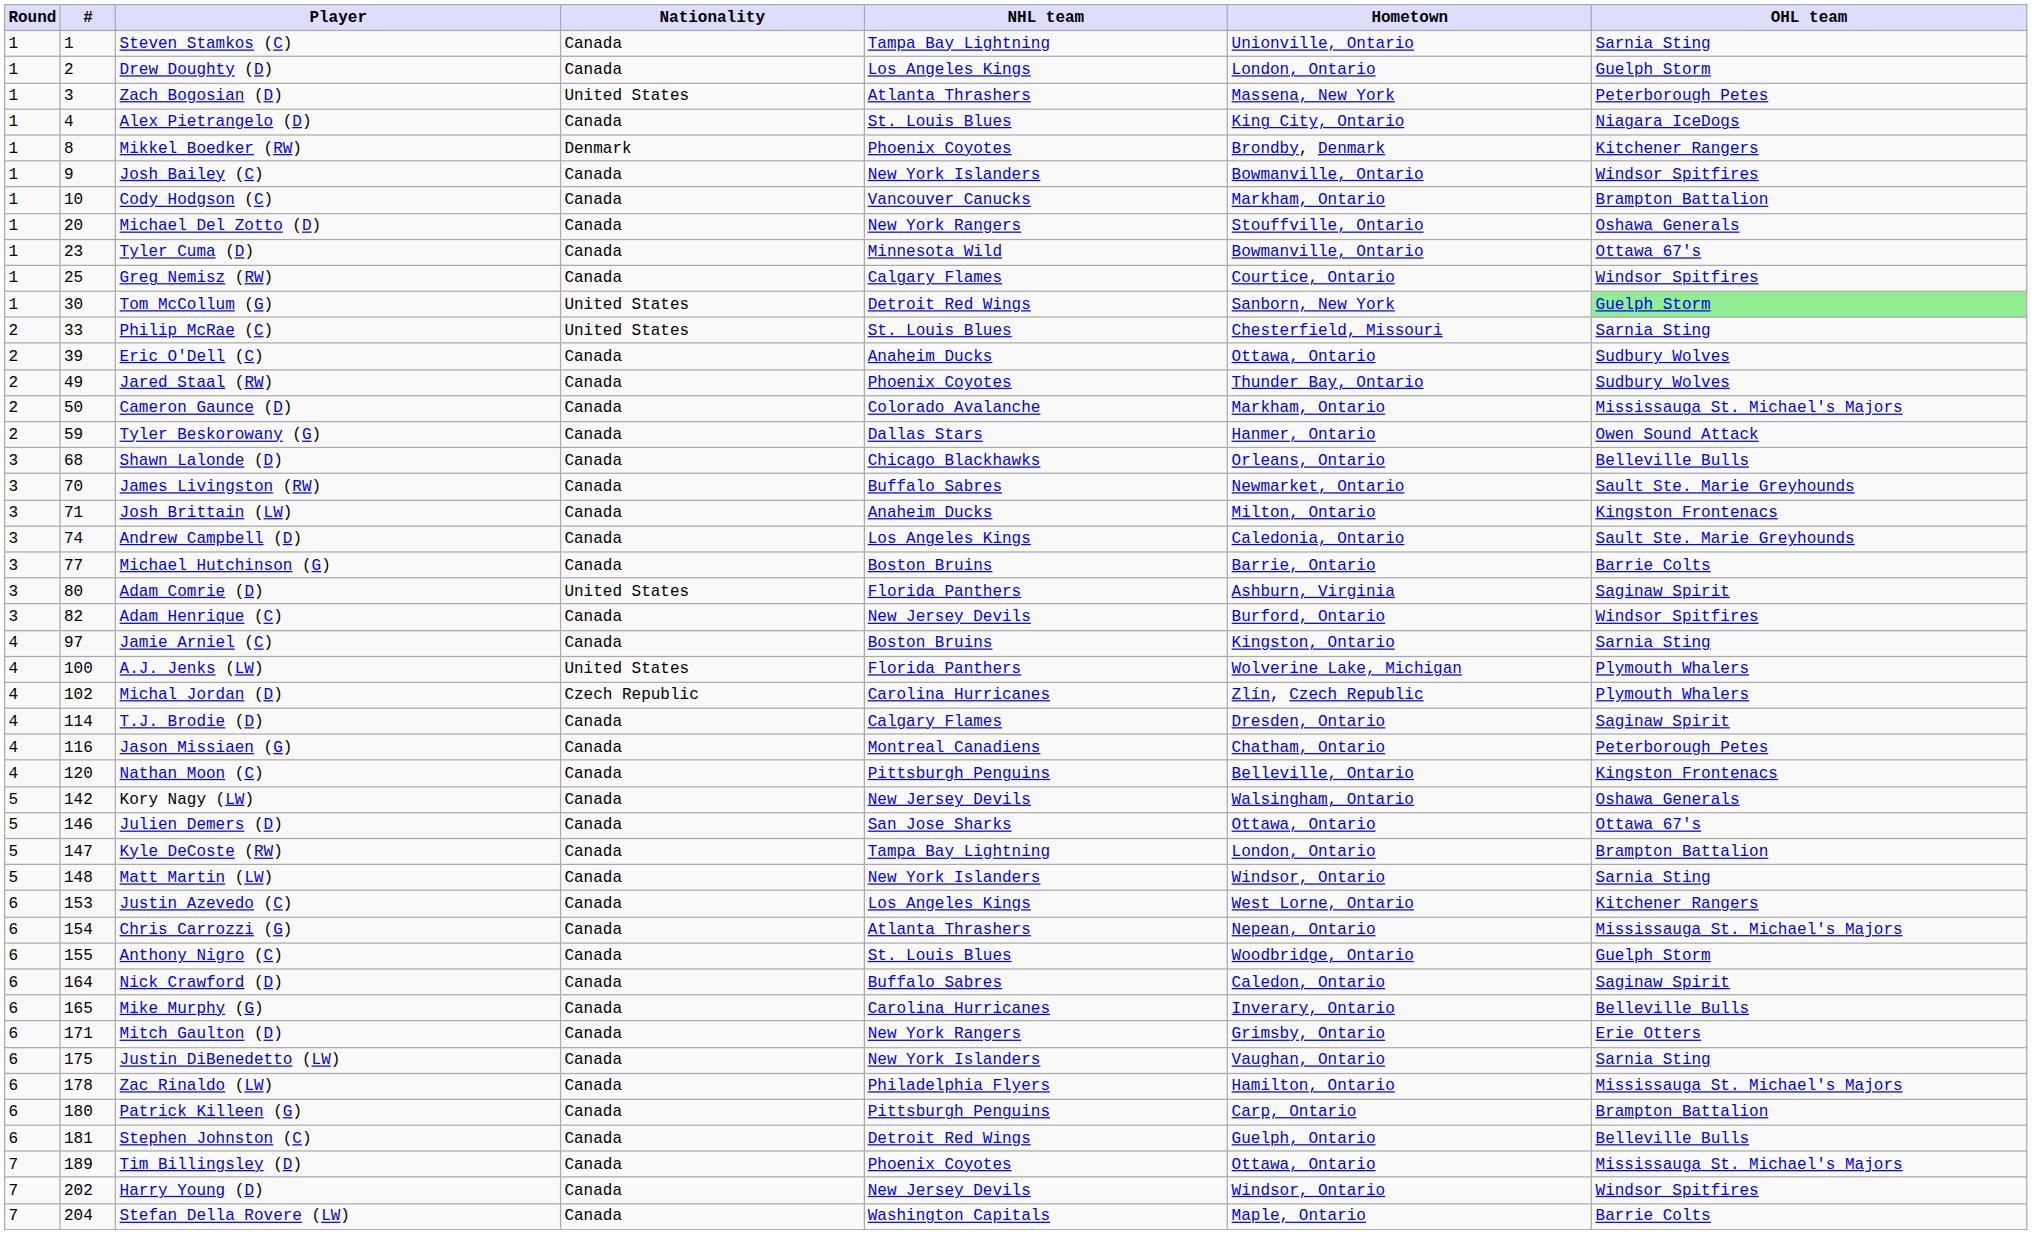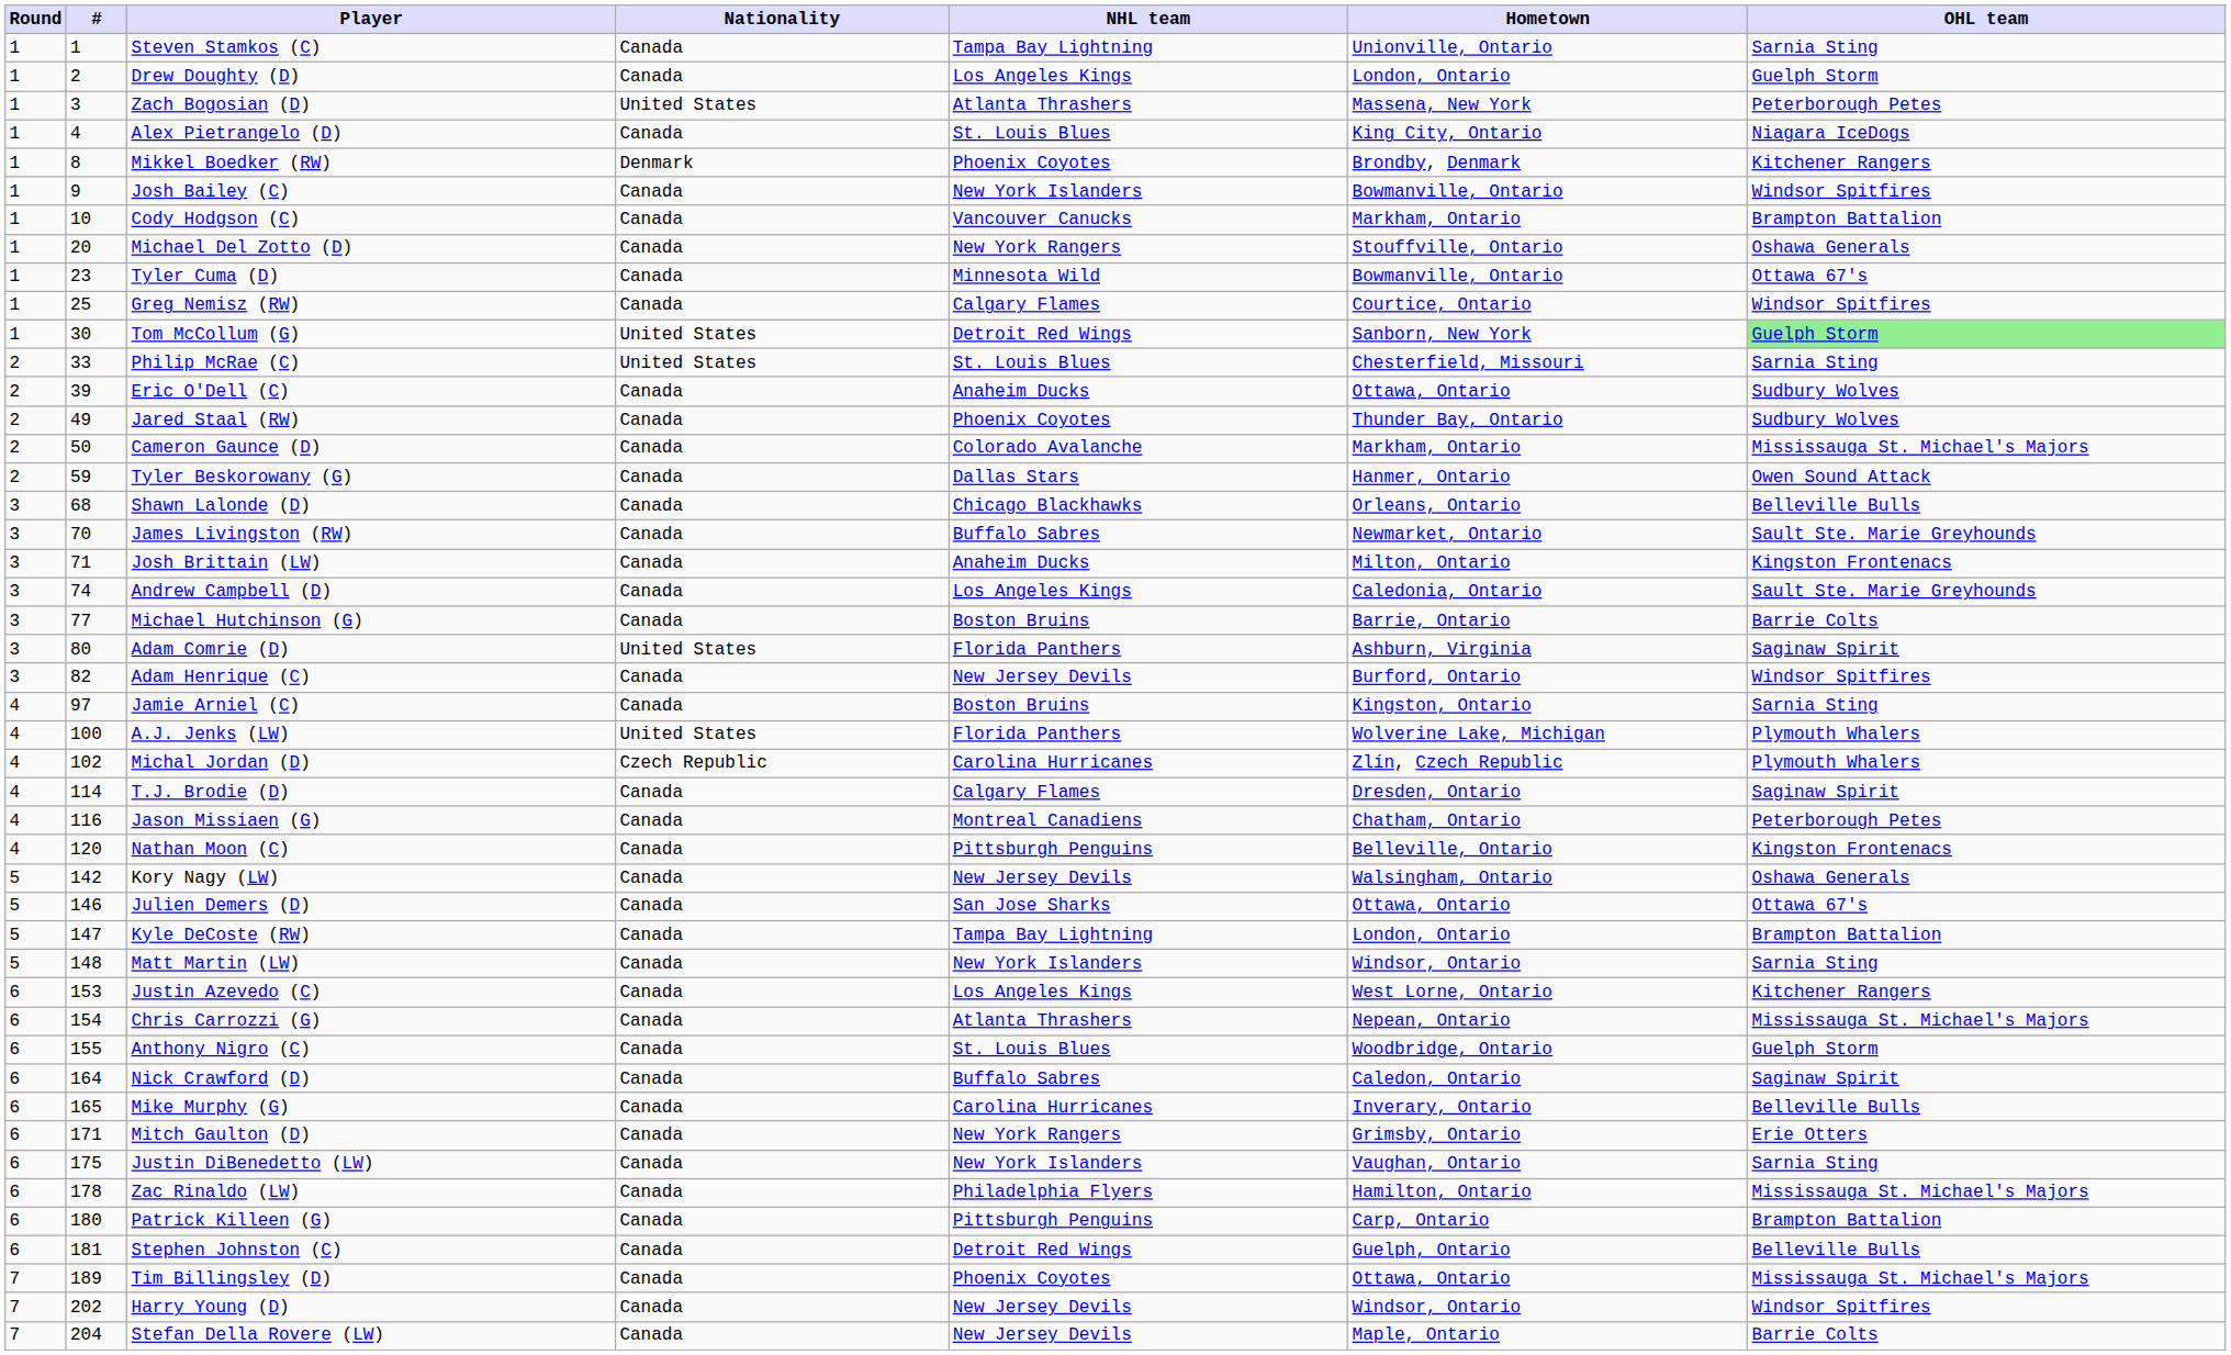Stefan Della Rovere (LW) | NHL team: Washington Capitals -> New Jersey Devils
